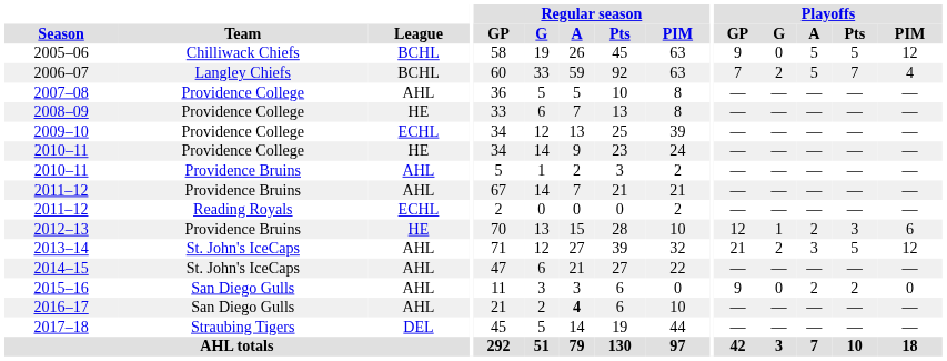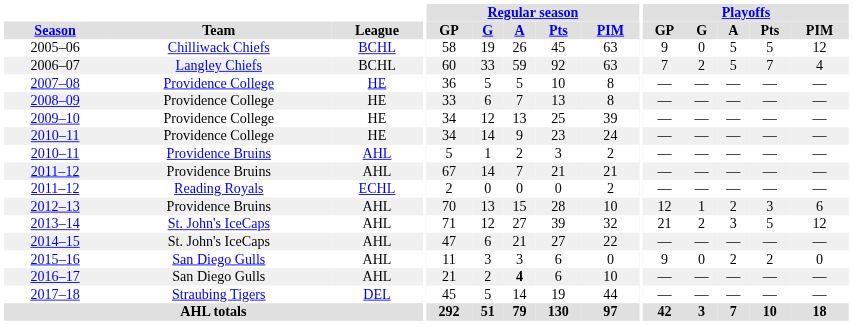2007–08 | League: AHL -> HE
2009–10 | League: ECHL -> HE
2012–13 | League: HE -> AHL
